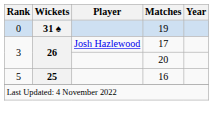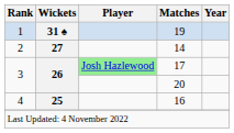19 | Rank: 0 -> 1
+ row: 2 | 27 | 14
17 | Player: no background -> lightgreen background
16 | Rank: 5 -> 4
